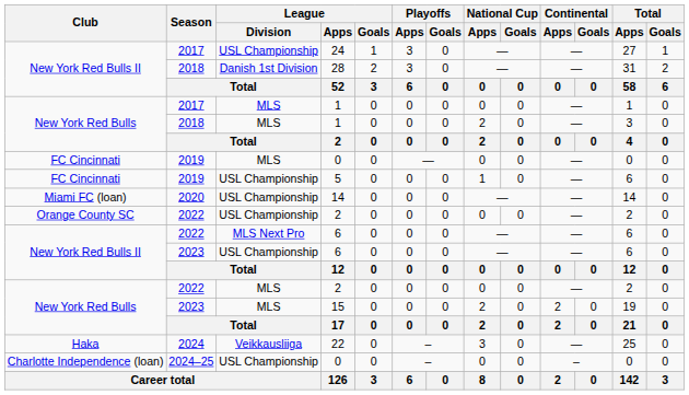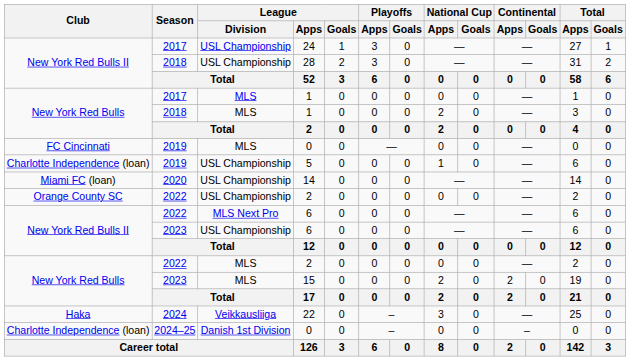28 | League / Division: Danish 1st Division -> USL Championship
5 | Club: FC Cincinnati -> Charlotte Independence (loan)
2024–25 / 0 | League / Division: USL Championship -> Danish 1st Division
